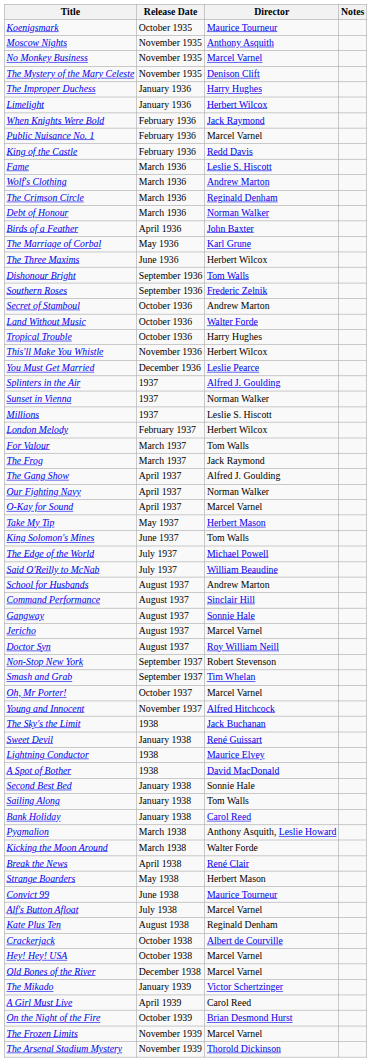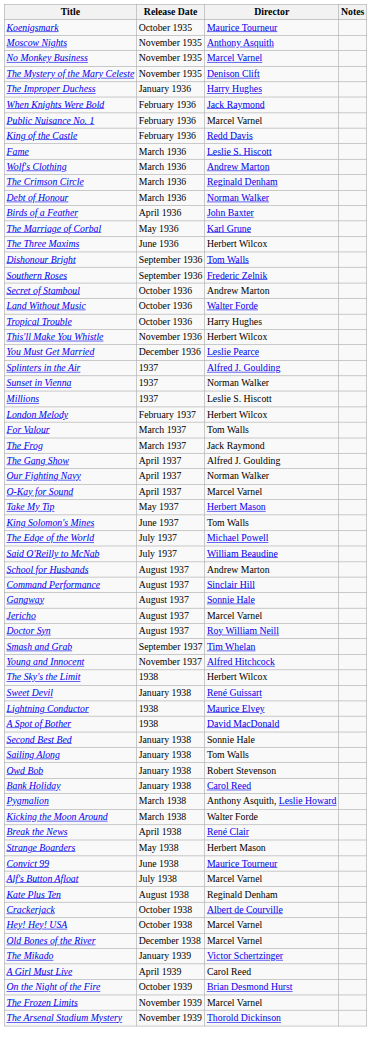- row: Limelight | January 1936 | Herbert Wilcox
- row: Non-Stop New York | September 1937 | Robert Stevenson
- row: Oh, Mr Porter! | October 1937 | Marcel Varnel
The Sky's the Limit | Director: Jack Buchanan -> Herbert Wilcox
+ row: Owd Bob | January 1938 | Robert Stevenson
